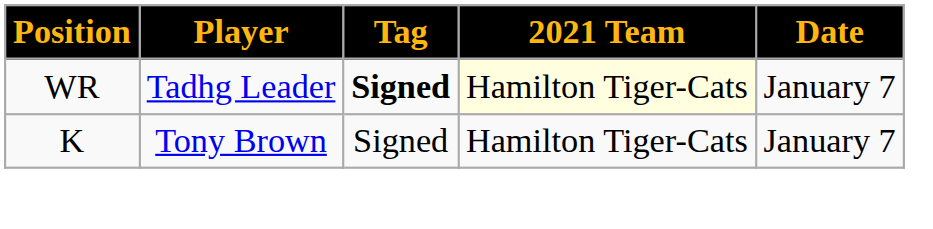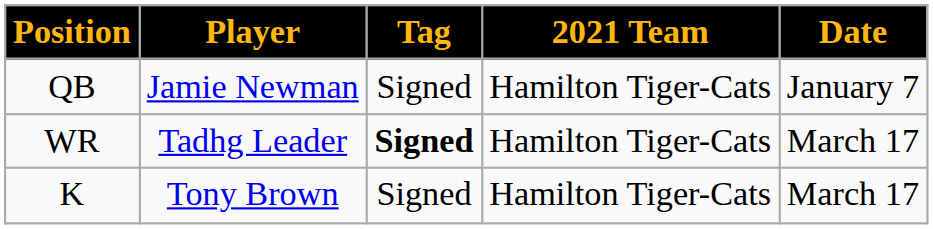+ row: QB | Jamie Newman | Signed | Hamilton Tiger-Cats | January 7
WR | 2021 Team: lightyellow background -> no background
WR | Date: January 7 -> March 17
K | Date: January 7 -> March 17
